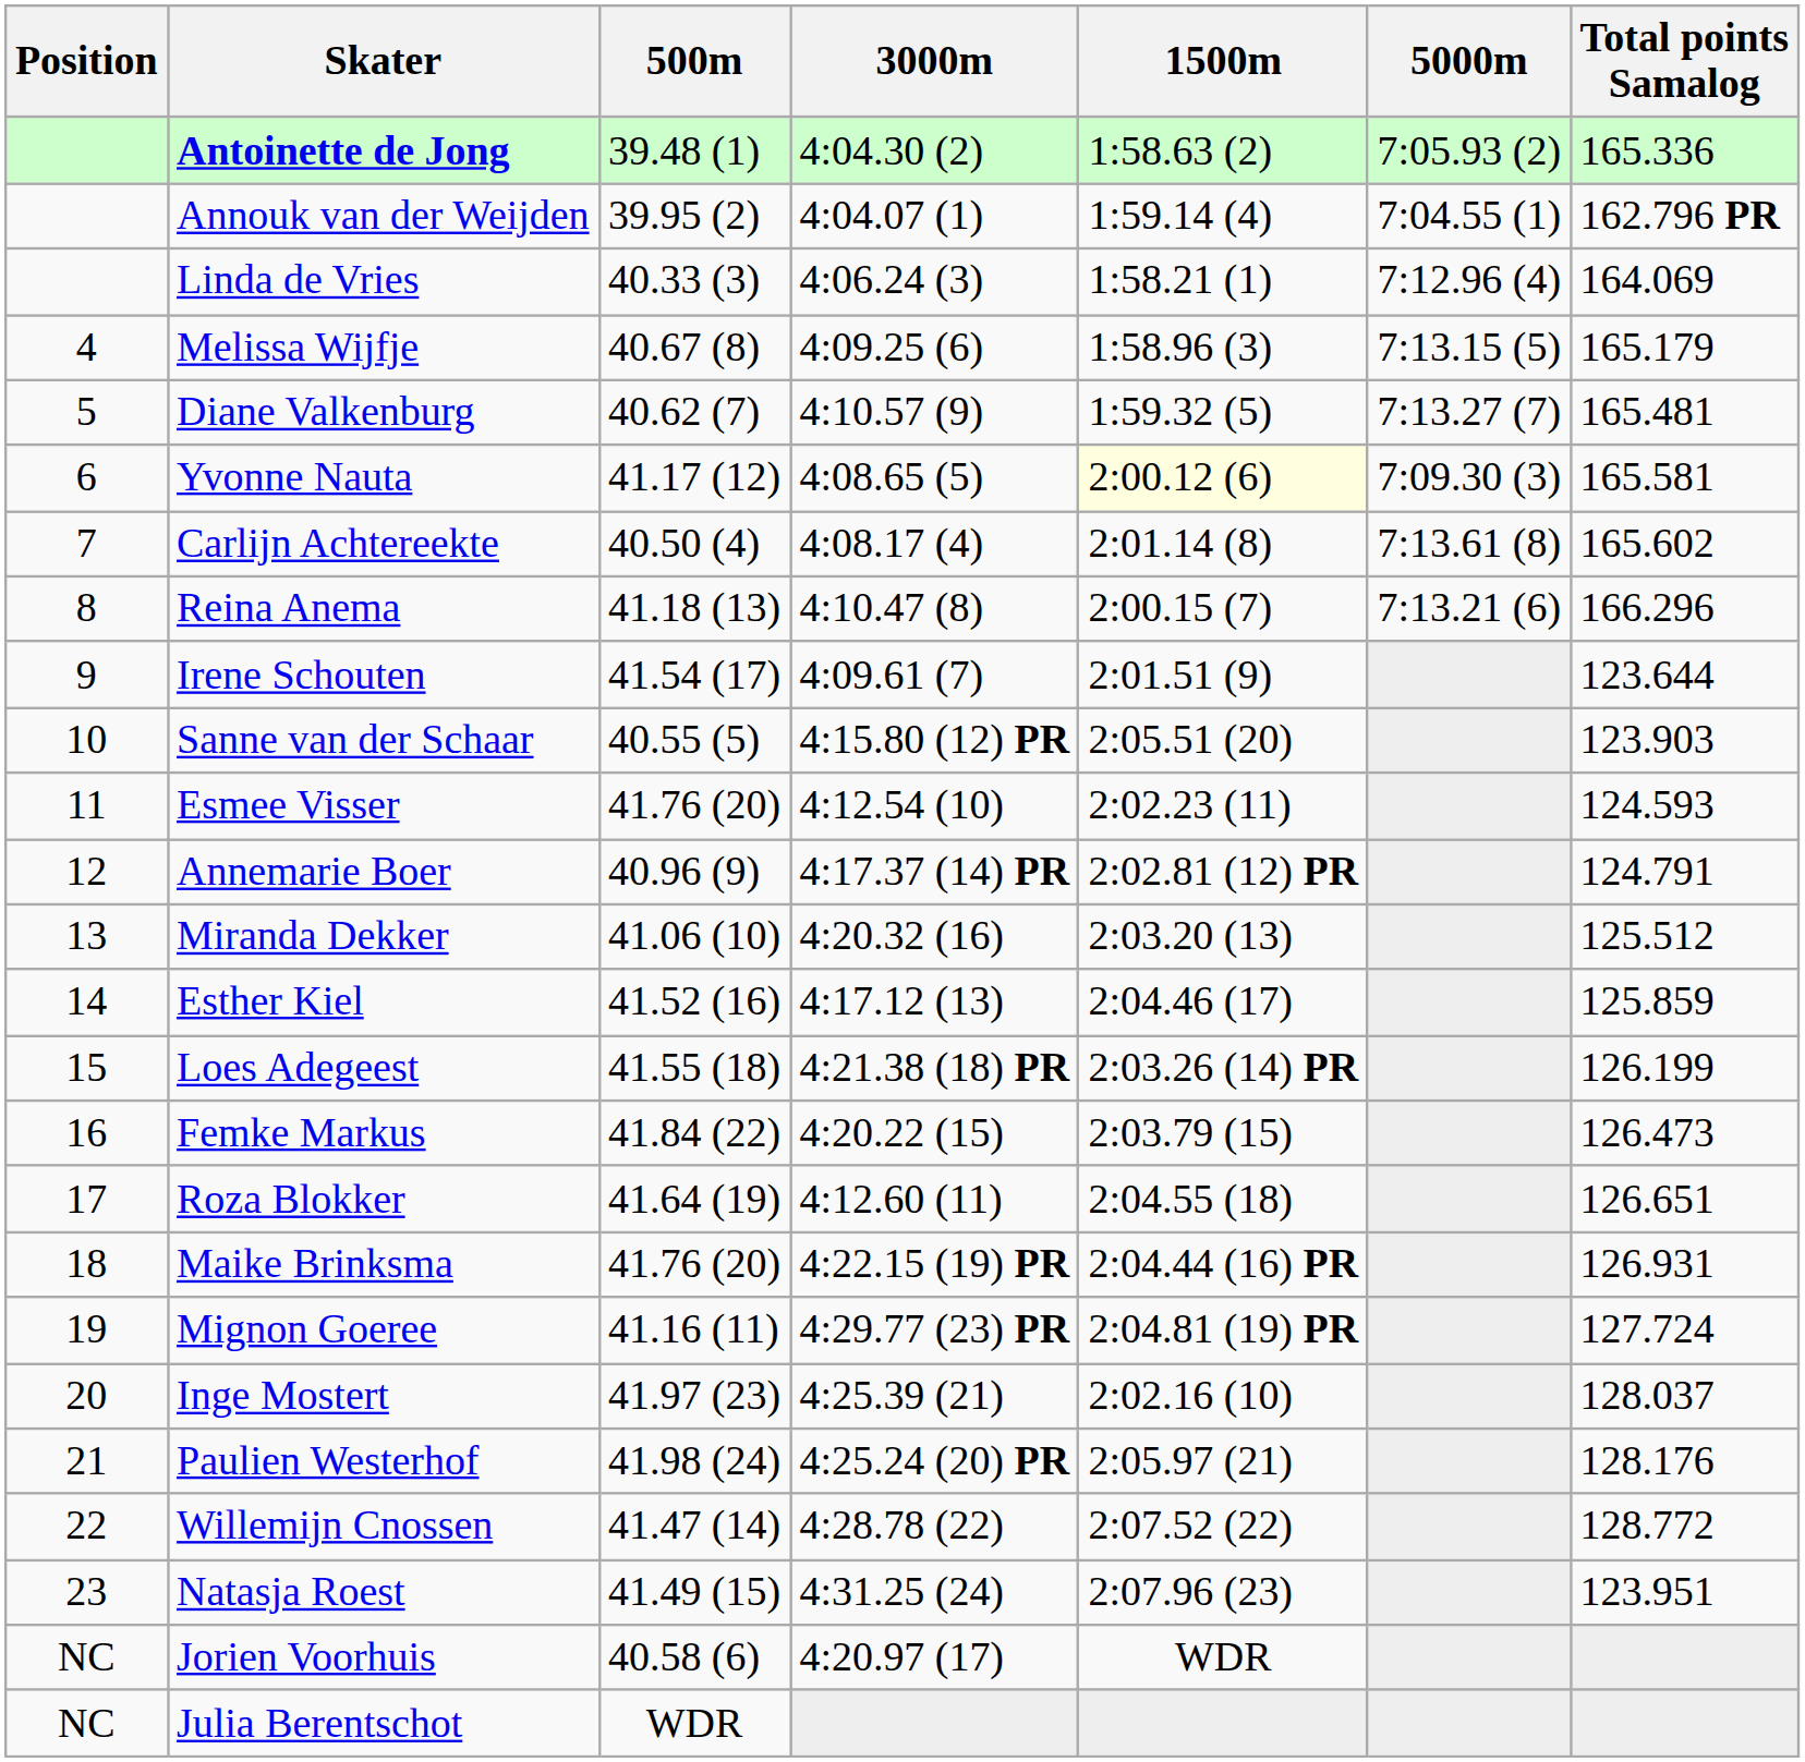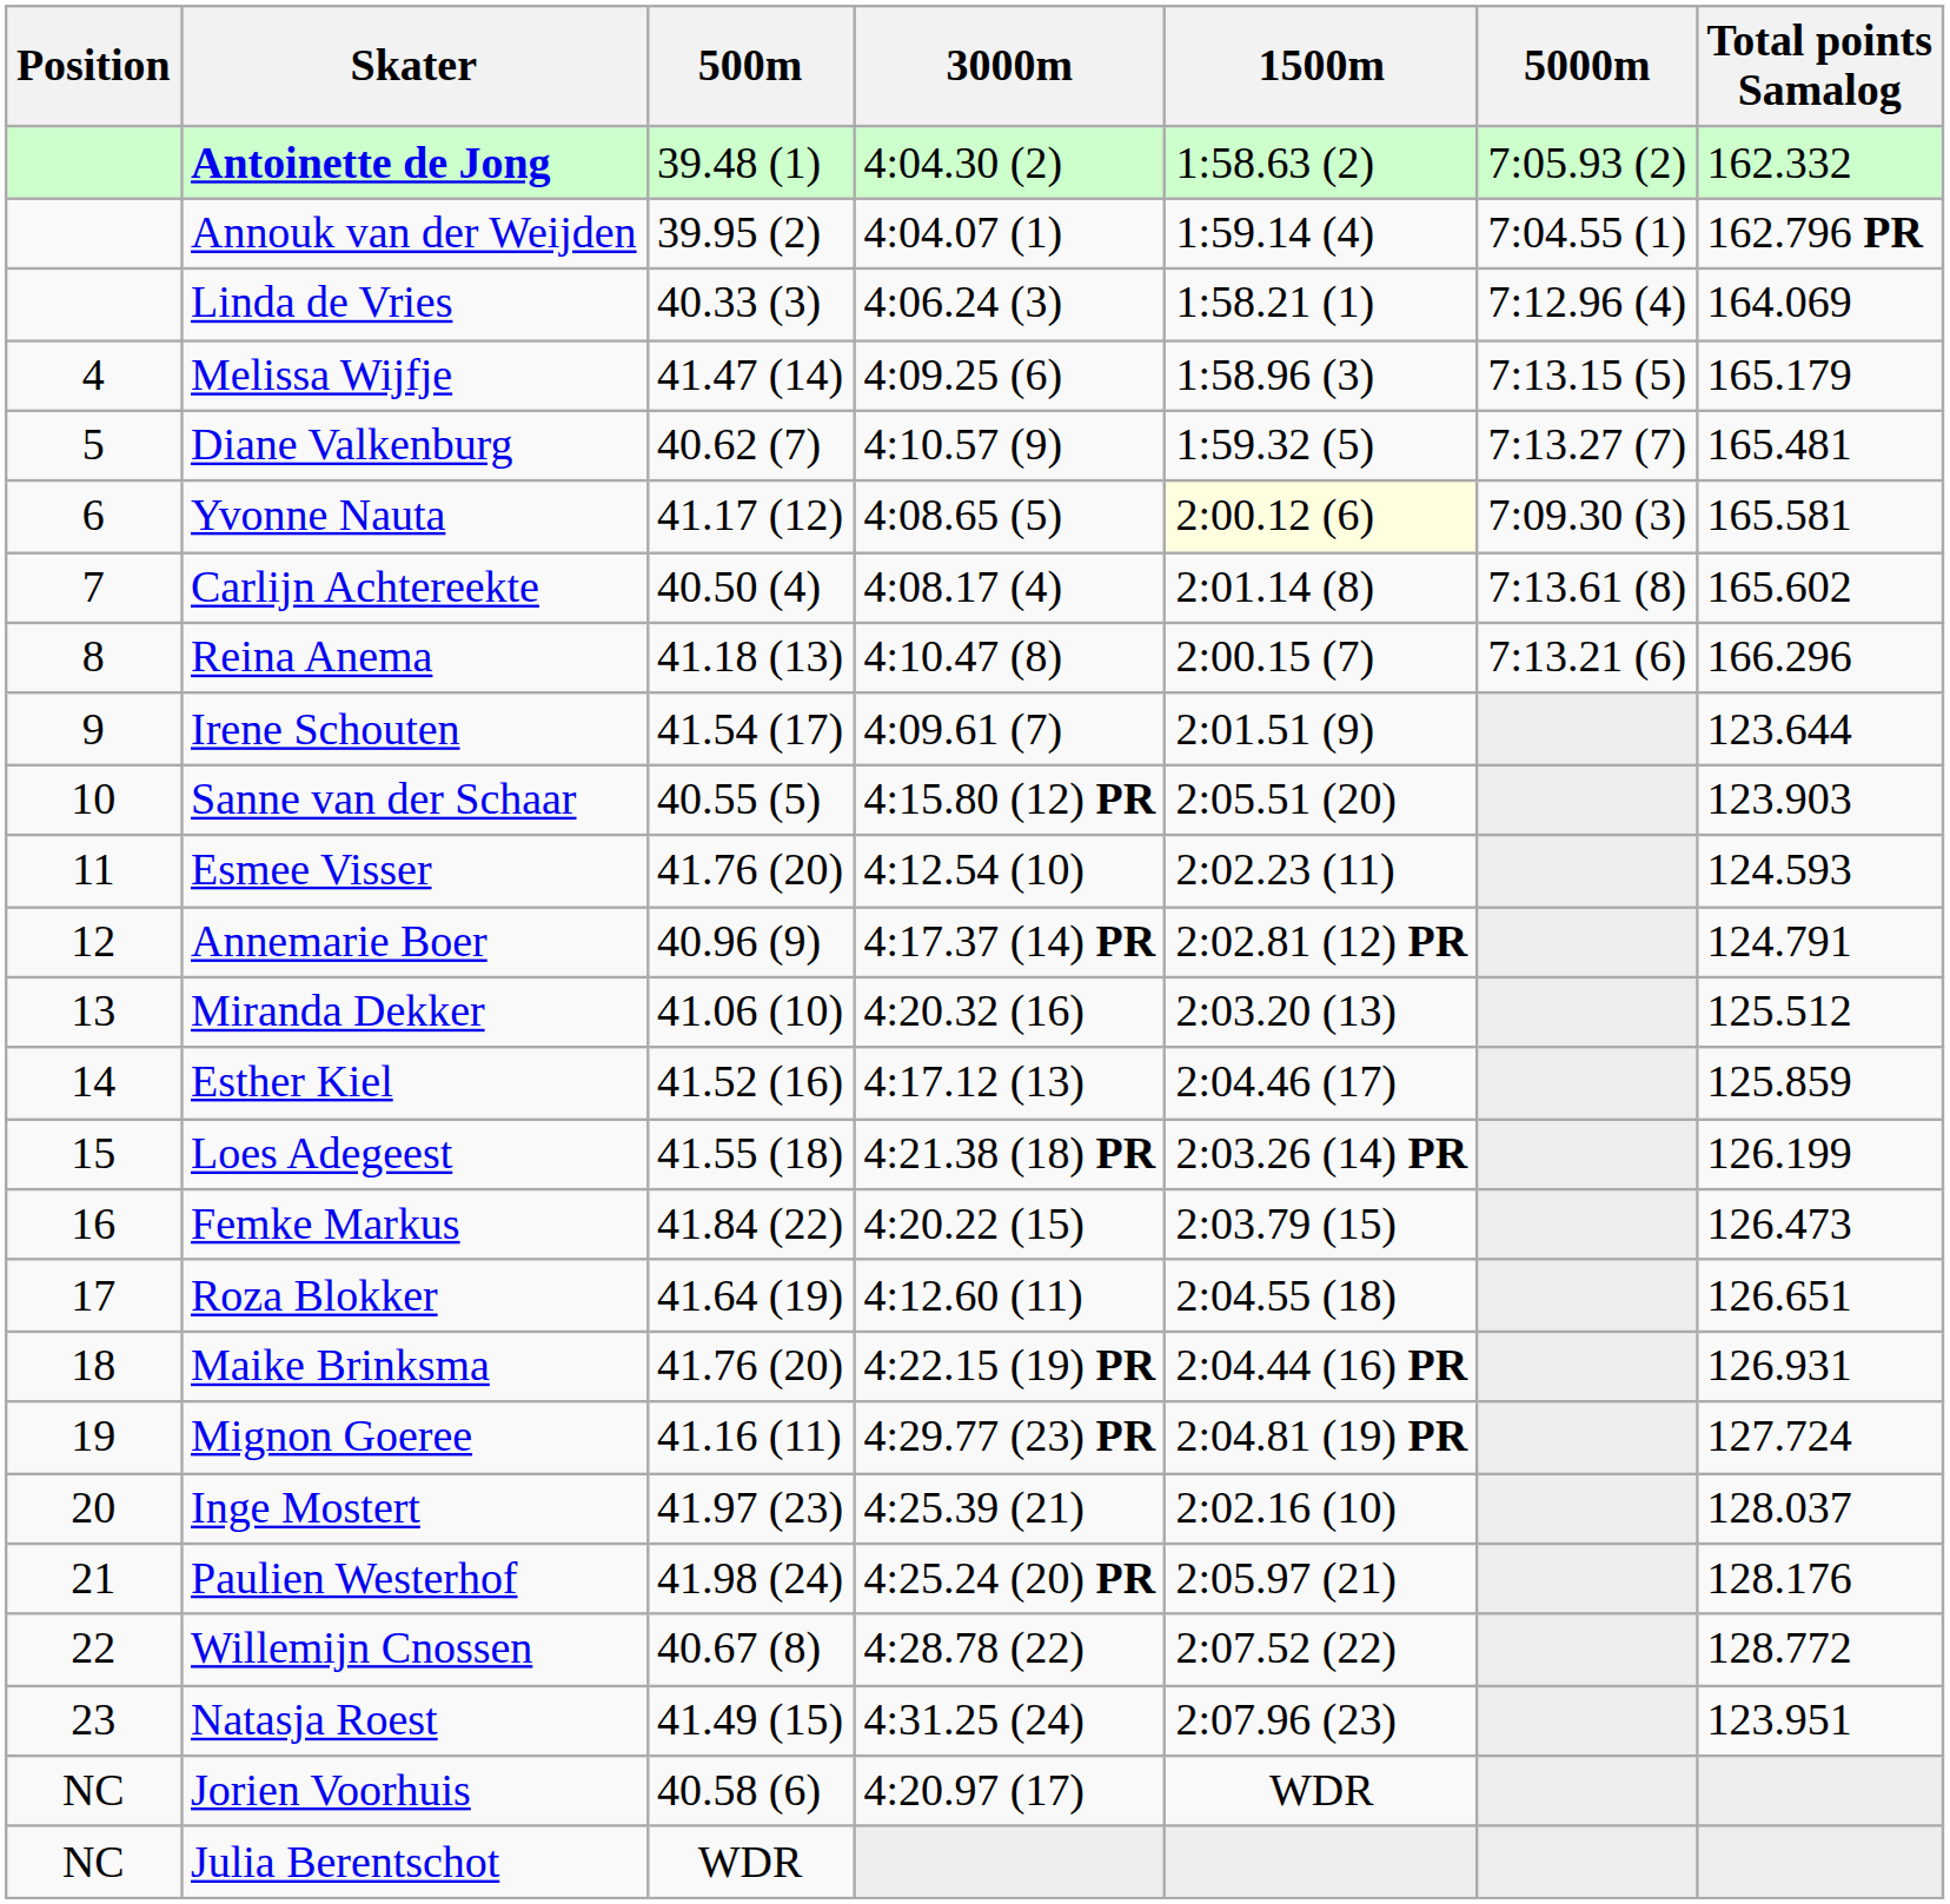Antoinette de Jong | Total points Samalog: 165.336 -> 162.332
Melissa Wijfje | 500m: 40.67 (8) -> 41.47 (14)
Willemijn Cnossen | 500m: 41.47 (14) -> 40.67 (8)
